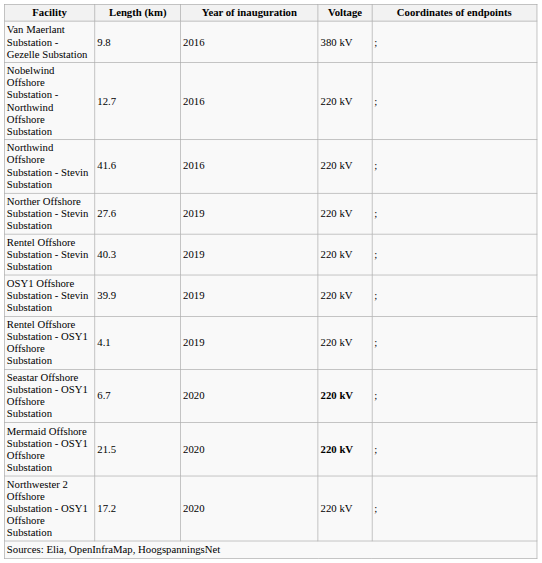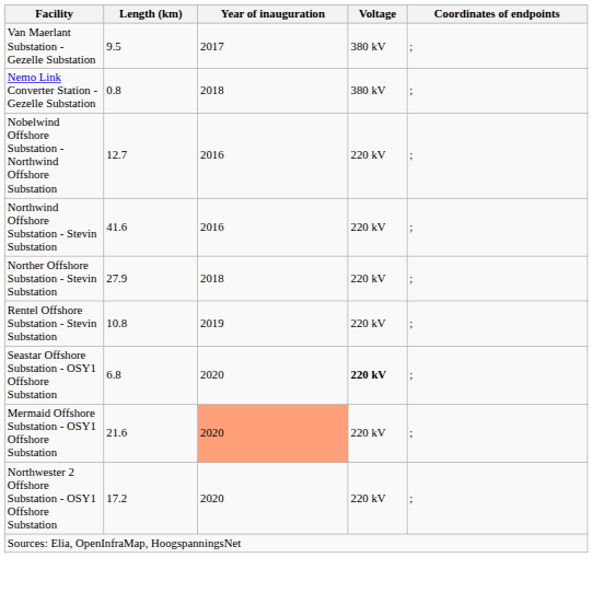Van Maerlant Substation - Gezelle Substation | Length (km): 9.8 -> 9.5
Van Maerlant Substation - Gezelle Substation | Year of inauguration: 2016 -> 2017
+ row: Nemo Link Converter Station - Gezelle Substation | 0.8 | 2018 | 380 kV | ;
Norther Offshore Substation - Stevin Substation | Length (km): 27.6 -> 27.9
Norther Offshore Substation - Stevin Substation | Year of inauguration: 2019 -> 2018
Rentel Offshore Substation - Stevin Substation | Length (km): 40.3 -> 10.8
- row: OSY1 Offshore Substation - Stevin Substation | 39.9 | 2019 | 220 kV | ;
- row: Rentel Offshore Substation - OSY1 Offshore Substation | 4.1 | 2019 | 220 kV | ;
Seastar Offshore Substation - OSY1 Offshore Substation | Length (km): 6.7 -> 6.8
Mermaid Offshore Substation - OSY1 Offshore Substation | Length (km): 21.5 -> 21.6
Mermaid Offshore Substation - OSY1 Offshore Substation | Year of inauguration: no background -> lightsalmon background
Mermaid Offshore Substation - OSY1 Offshore Substation | Voltage: bold -> normal
